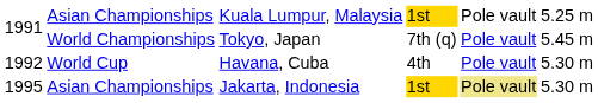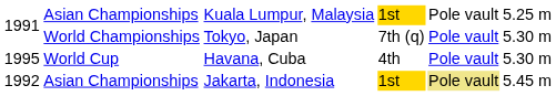World Championships | column 6: 5.45 m -> 5.30 m
World Cup | column 1: 1992 -> 1995
Asian Championships / Jakarta, Indonesia | column 1: 1995 -> 1992
Asian Championships / Jakarta, Indonesia | column 6: 5.30 m -> 5.45 m
